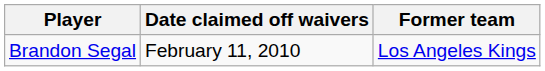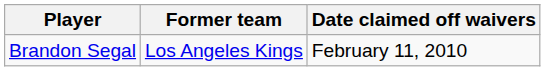columns swapped: Former team <-> Date claimed off waivers
